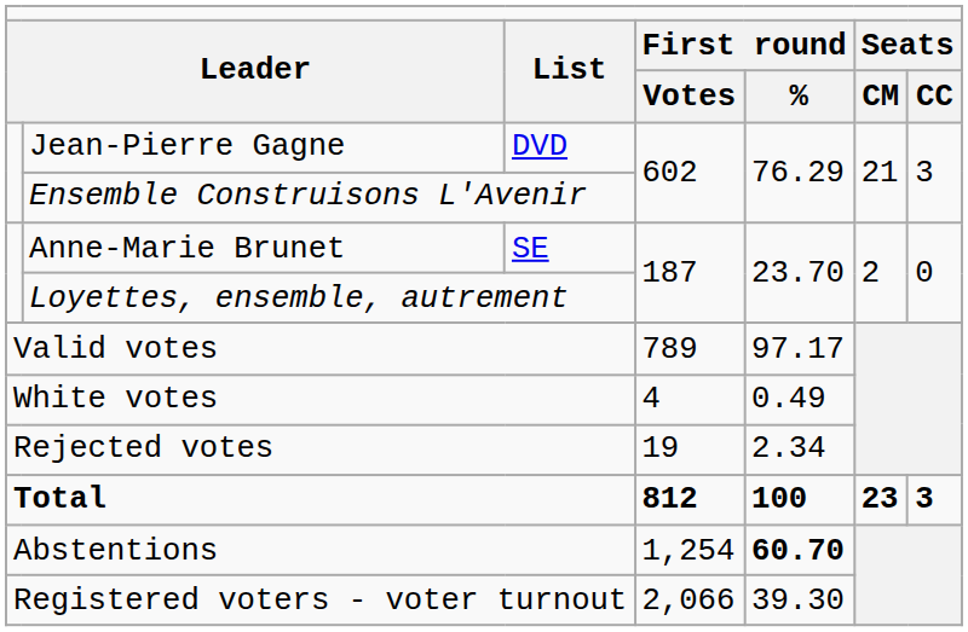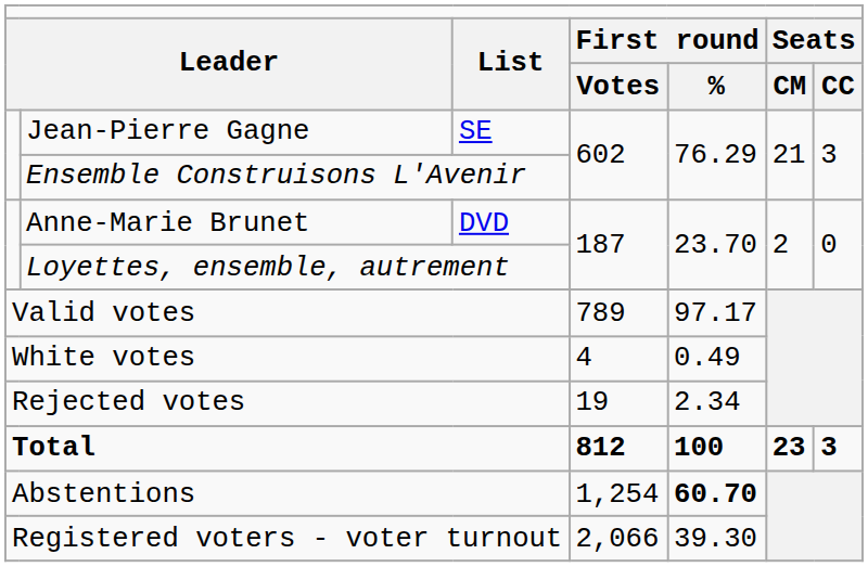Jean-Pierre Gagne | column 3: DVD -> SE
Anne-Marie Brunet | column 3: SE -> DVD
